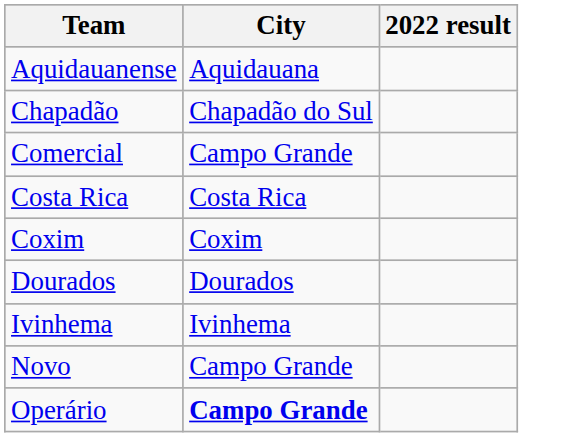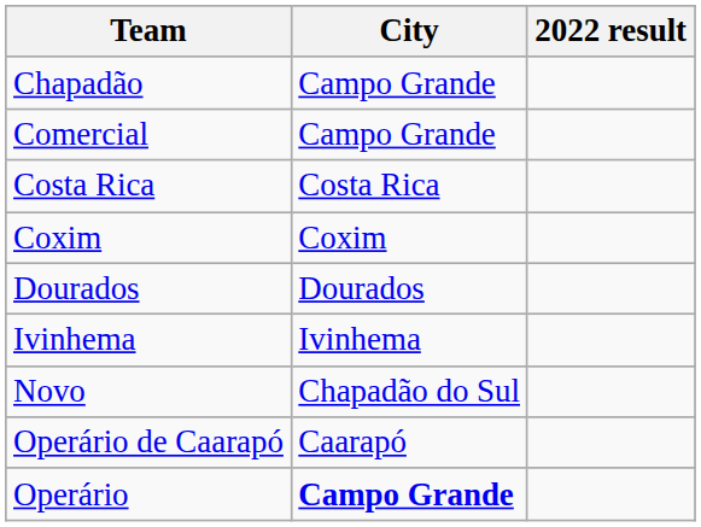- row: Aquidauanense | Aquidauana
Chapadão | City: Chapadão do Sul -> Campo Grande
Novo | City: Campo Grande -> Chapadão do Sul
+ row: Operário de Caarapó | Caarapó
